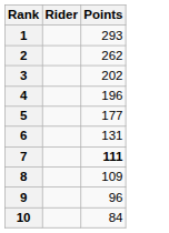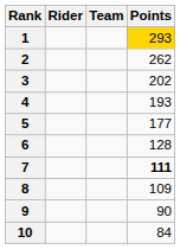+ column: Team
1 | Points: no background -> gold background
4 | Points: 196 -> 193
6 | Points: 131 -> 128
9 | Points: 96 -> 90
